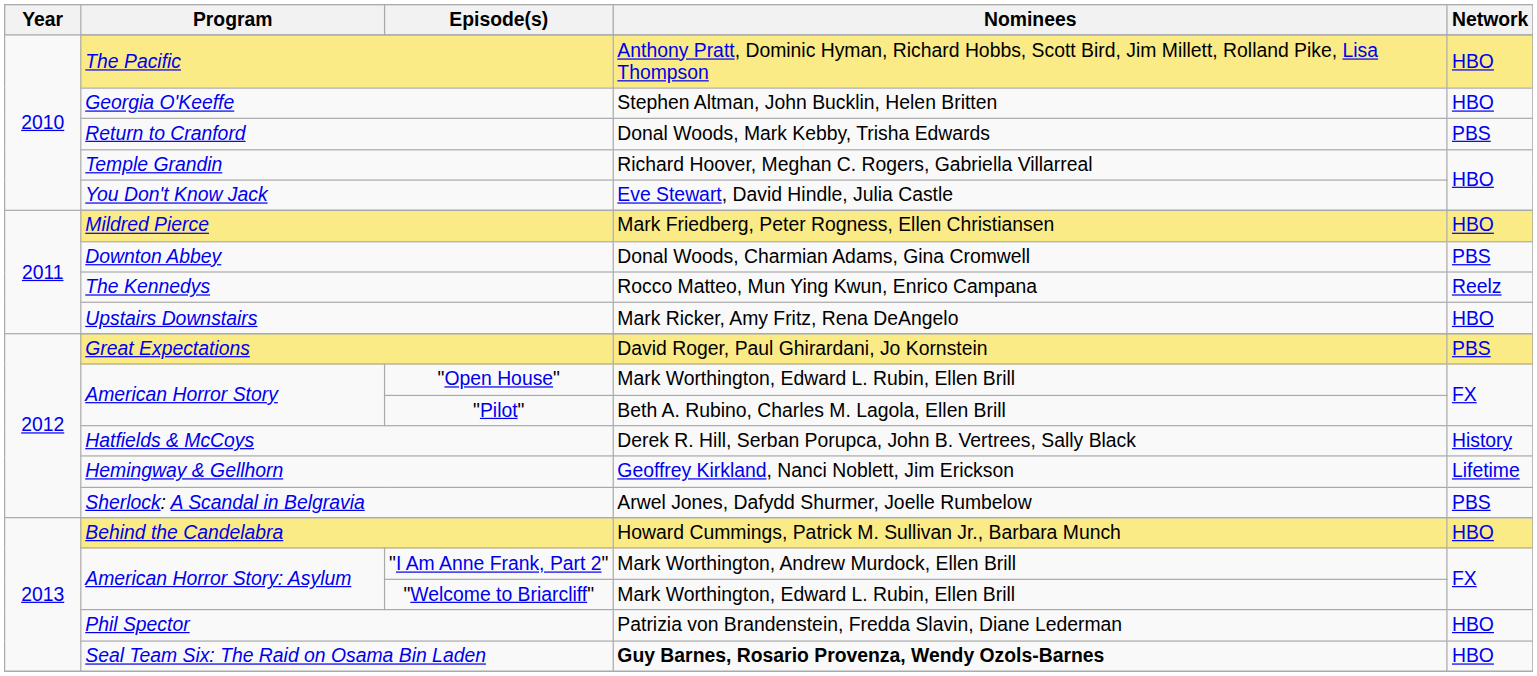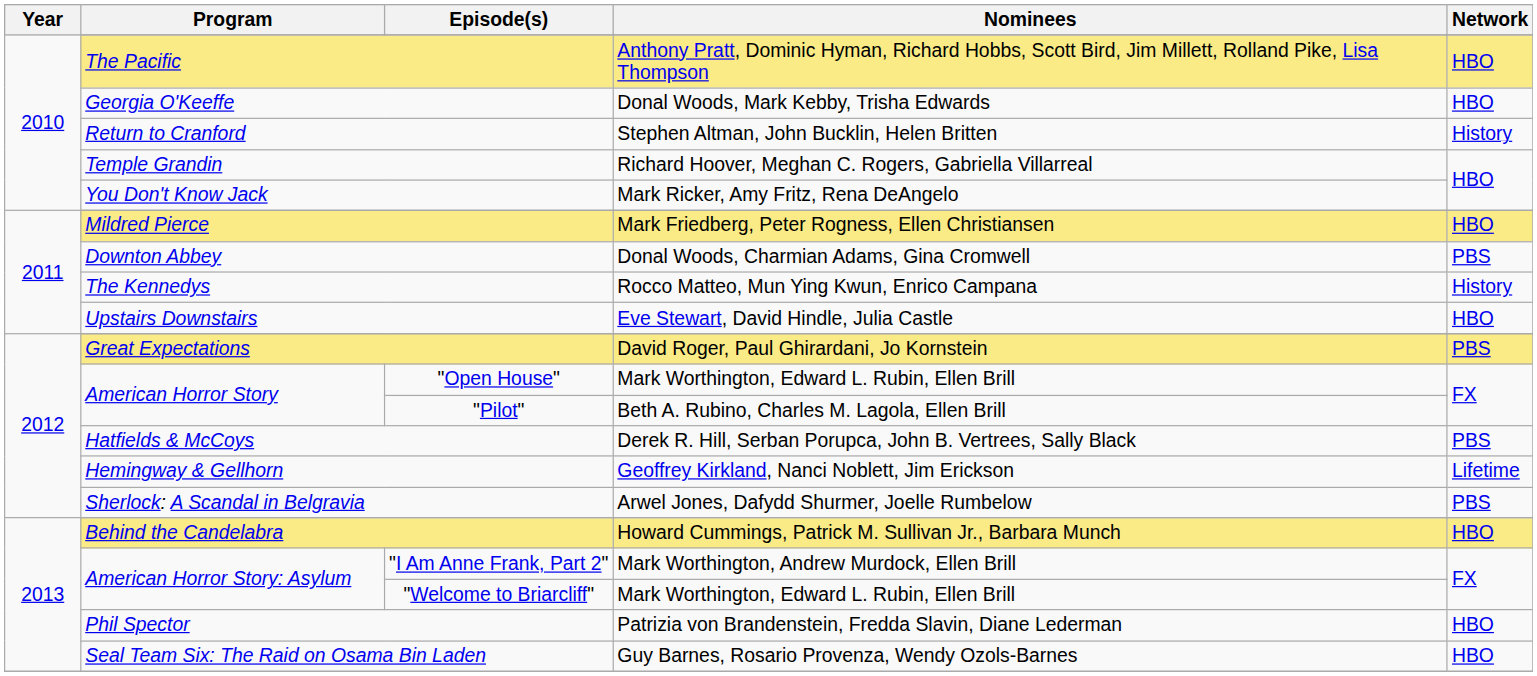Georgia O'Keeffe | Nominees: Stephen Altman, John Bucklin, Helen Britten -> Donal Woods, Mark Kebby, Trisha Edwards
Return to Cranford | Nominees: Donal Woods, Mark Kebby, Trisha Edwards -> Stephen Altman, John Bucklin, Helen Britten
Return to Cranford | Network: PBS -> History
You Don't Know Jack | Nominees: Eve Stewart, David Hindle, Julia Castle -> Mark Ricker, Amy Fritz, Rena DeAngelo
The Kennedys | Network: Reelz -> History
Upstairs Downstairs | Nominees: Mark Ricker, Amy Fritz, Rena DeAngelo -> Eve Stewart, David Hindle, Julia Castle
Hatfields & McCoys | Network: History -> PBS
Seal Team Six: The Raid on Osama Bin Laden | Nominees: bold -> normal
